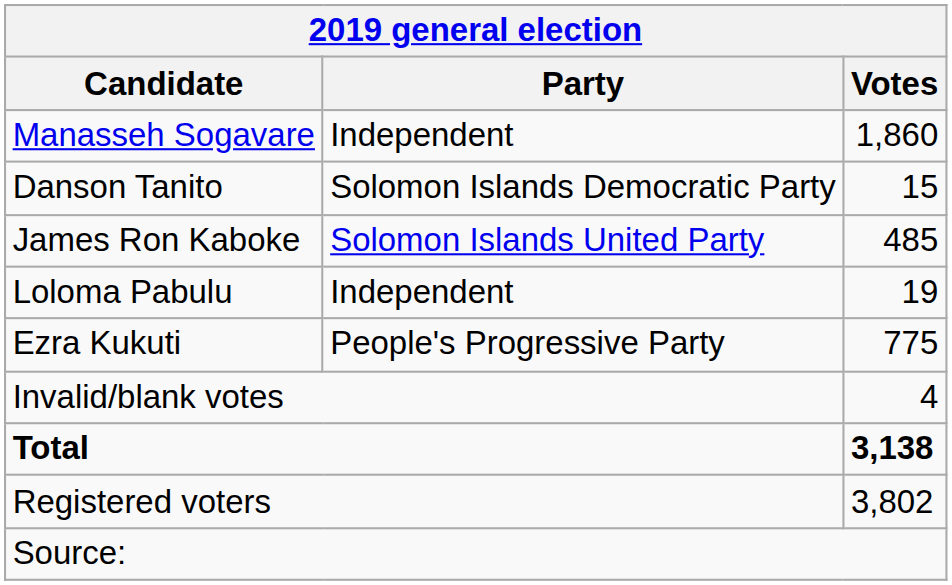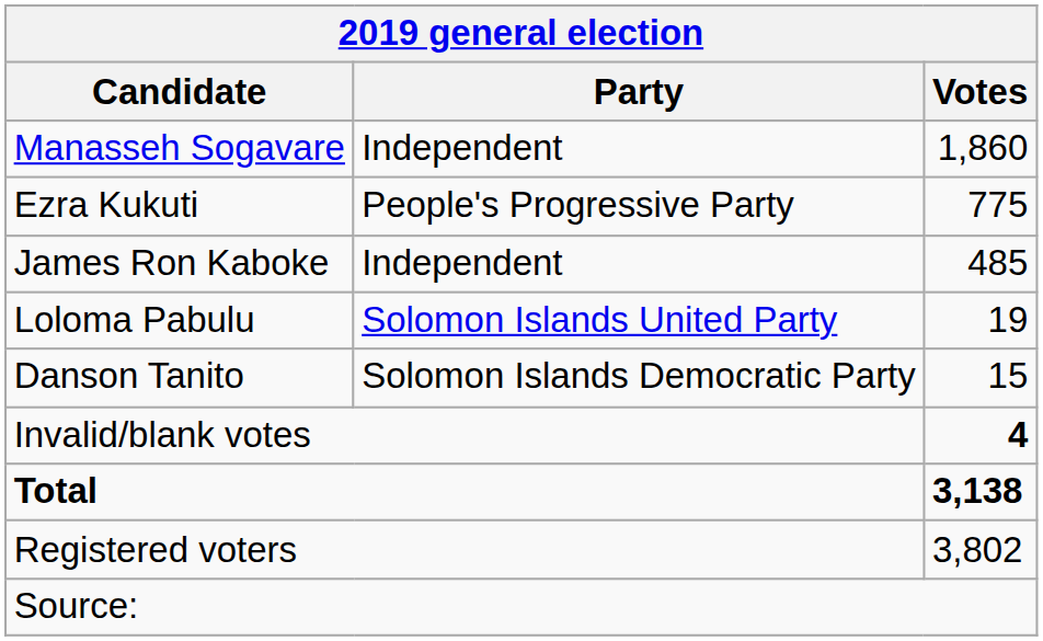rows swapped: Ezra Kukuti <-> Danson Tanito
James Ron Kaboke | Party: Solomon Islands United Party -> Independent
Loloma Pabulu | Party: Independent -> Solomon Islands United Party
Invalid/blank votes | Votes: normal -> bold
